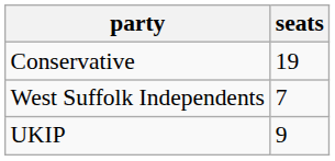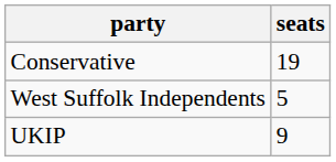West Suffolk Independents | seats: 7 -> 5
